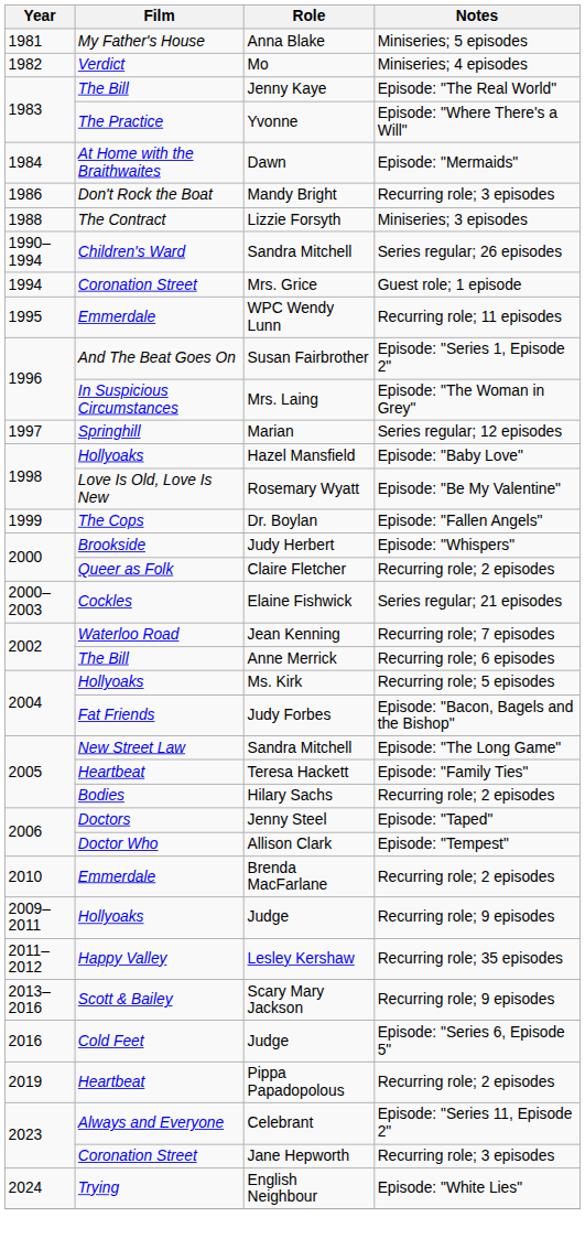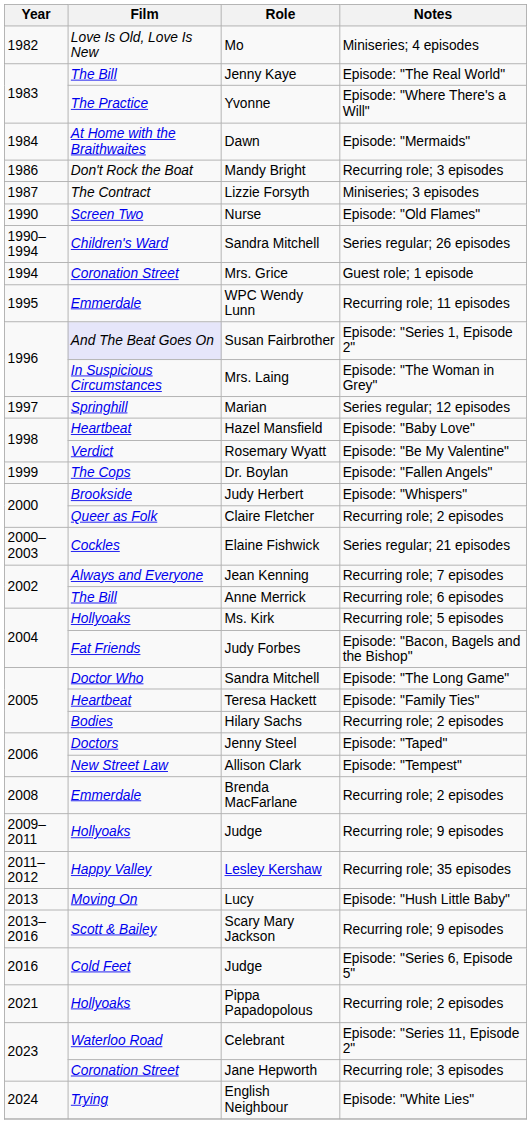- row: 1981 | My Father's House | Anna Blake | Miniseries; 5 episodes
Mo | Film: Verdict -> Love Is Old, Love Is New
Lizzie Forsyth | Year: 1988 -> 1987
+ row: 1990 | Screen Two | Nurse | Episode: "Old Flames"
Susan Fairbrother | Film: no background -> lavender background
Hazel Mansfield | Film: Hollyoaks -> Heartbeat
Rosemary Wyatt | Film: Love Is Old, Love Is New -> Verdict
Jean Kenning | Film: Waterloo Road -> Always and Everyone
Sandra Mitchell / Episode: "The Long Game" | Film: New Street Law -> Doctor Who
Allison Clark | Film: Doctor Who -> New Street Law
Brenda MacFarlane | Year: 2010 -> 2008
+ row: 2013 | Moving On | Lucy | Episode: "Hush Little Baby"
Pippa Papadopolous | Year: 2019 -> 2021
Pippa Papadopolous | Film: Heartbeat -> Hollyoaks
Celebrant | Film: Always and Everyone -> Waterloo Road
